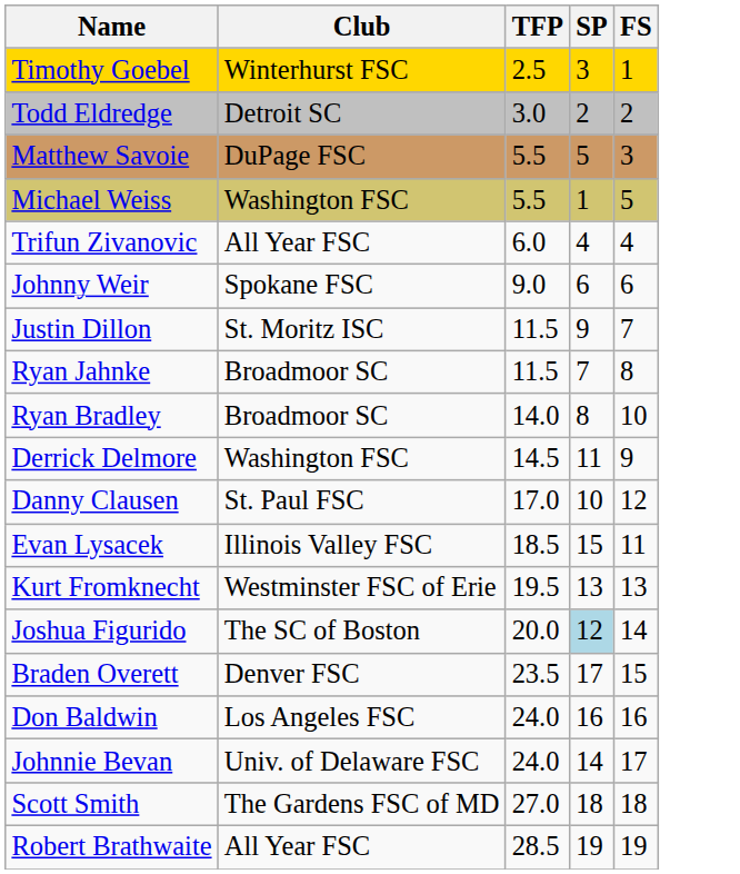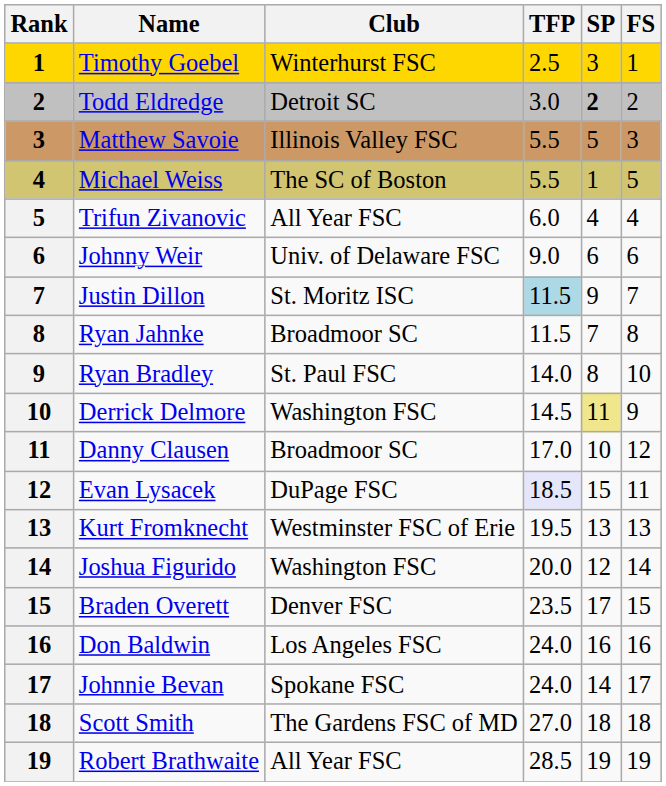+ column: Rank | 1 | 2 | 3 | 4 | 5 | 6 | 7 | 8 | 9 | 10 | 11 | 12 | 13 | 14 | 15 | 16 | 17 | 18 | 19
Todd Eldredge | SP: normal -> bold
Matthew Savoie | Club: DuPage FSC -> Illinois Valley FSC
Michael Weiss | Club: Washington FSC -> The SC of Boston
Johnny Weir | Club: Spokane FSC -> Univ. of Delaware FSC
Justin Dillon | TFP: no background -> lightblue background
Ryan Bradley | Club: Broadmoor SC -> St. Paul FSC
Derrick Delmore | SP: no background -> khaki background
Danny Clausen | Club: St. Paul FSC -> Broadmoor SC
Evan Lysacek | Club: Illinois Valley FSC -> DuPage FSC
Evan Lysacek | TFP: no background -> lavender background
Joshua Figurido | Club: The SC of Boston -> Washington FSC
Joshua Figurido | SP: lightblue background -> no background
Johnnie Bevan | Club: Univ. of Delaware FSC -> Spokane FSC
